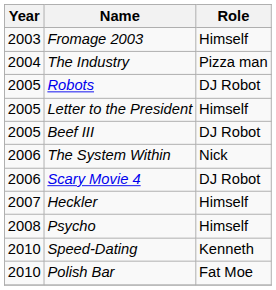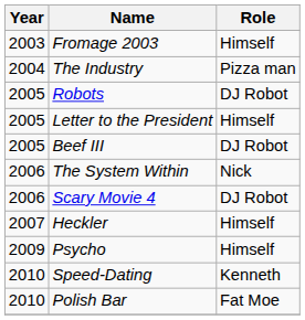Psycho | Year: 2008 -> 2009
